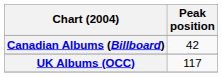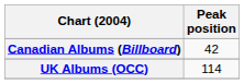UK Albums (OCC) | Peak position: 117 -> 114
